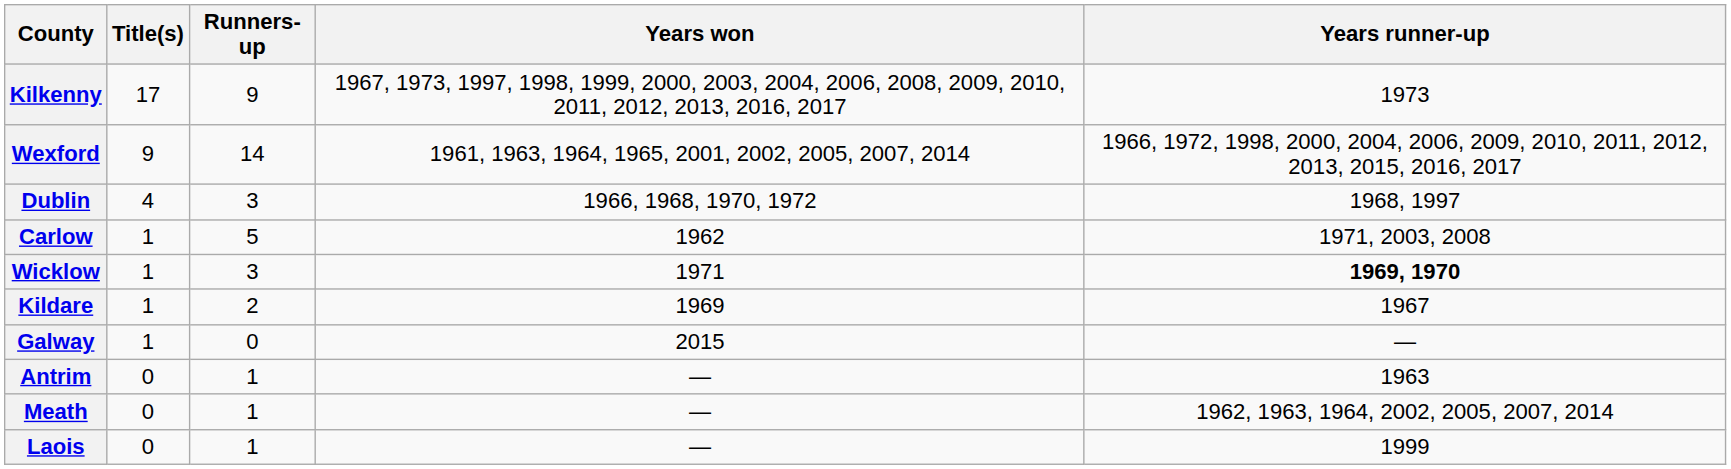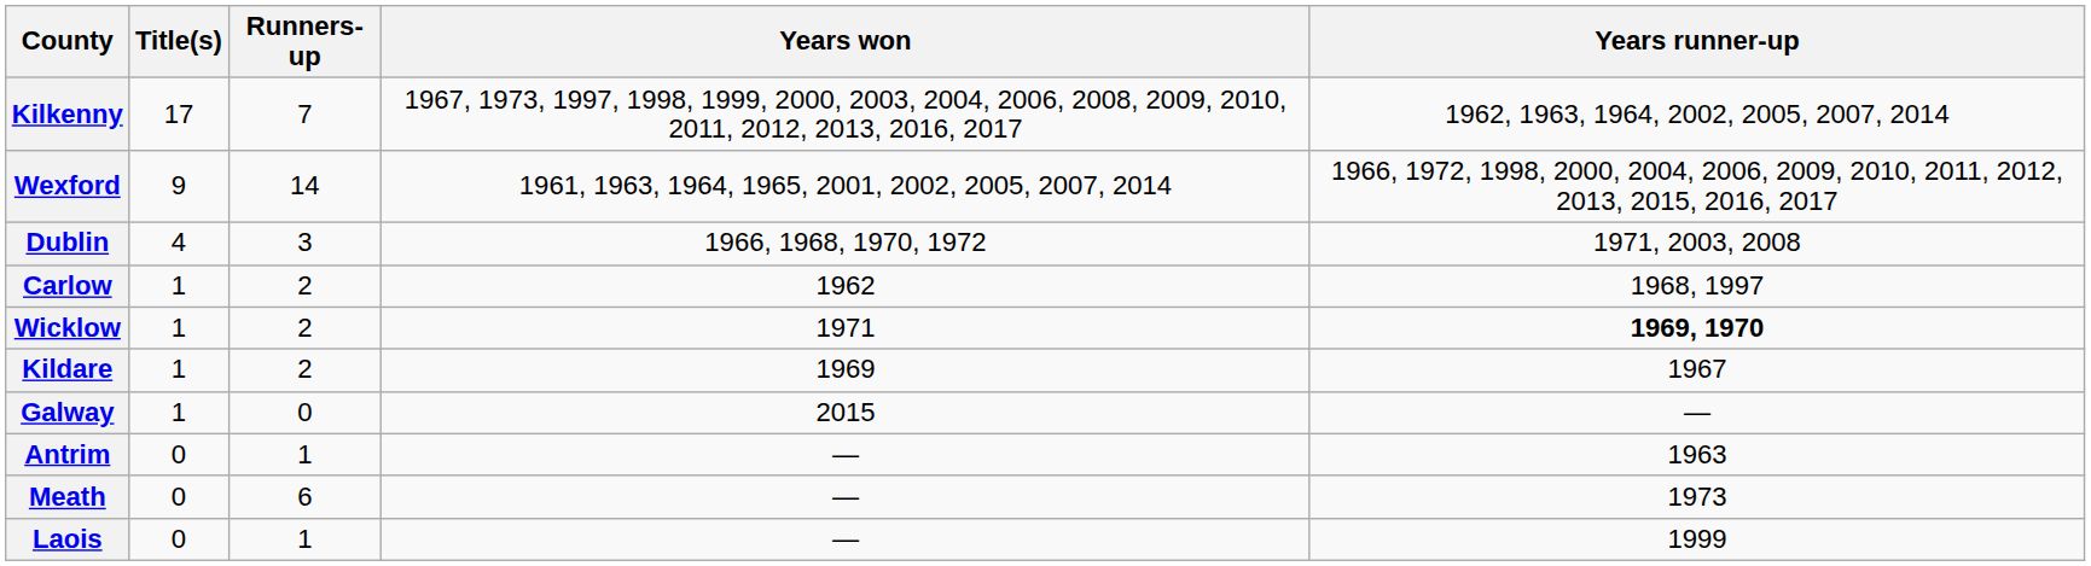Kilkenny | Runners-up: 9 -> 7
Kilkenny | Years runner-up: 1973 -> 1962, 1963, 1964, 2002, 2005, 2007, 2014
Dublin | Years runner-up: 1968, 1997 -> 1971, 2003, 2008
Carlow | Runners-up: 5 -> 2
Carlow | Years runner-up: 1971, 2003, 2008 -> 1968, 1997
Wicklow | Runners-up: 3 -> 2
Meath | Runners-up: 1 -> 6
Meath | Years runner-up: 1962, 1963, 1964, 2002, 2005, 2007, 2014 -> 1973
